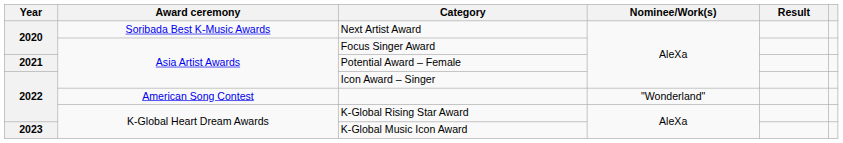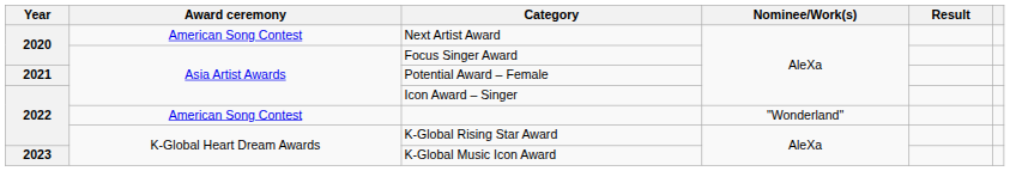Next Artist Award | Award ceremony: Soribada Best K-Music Awards -> American Song Contest
